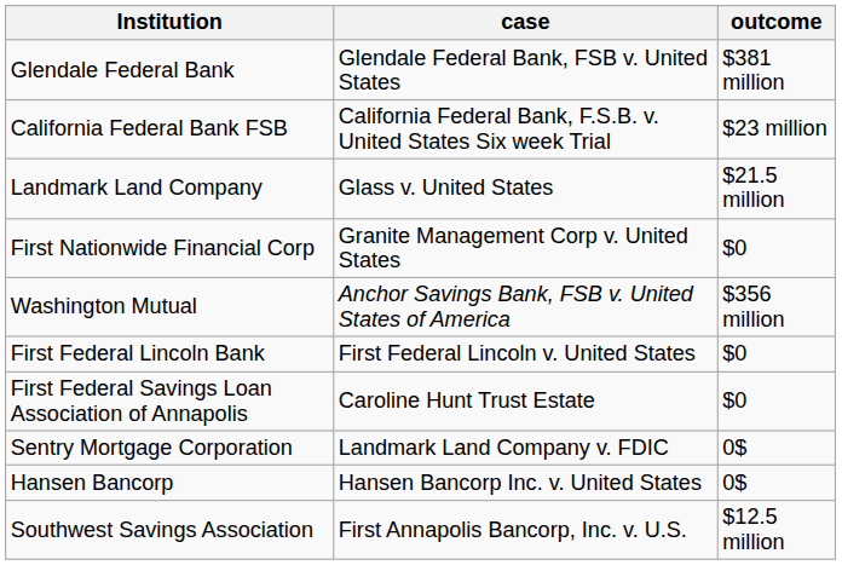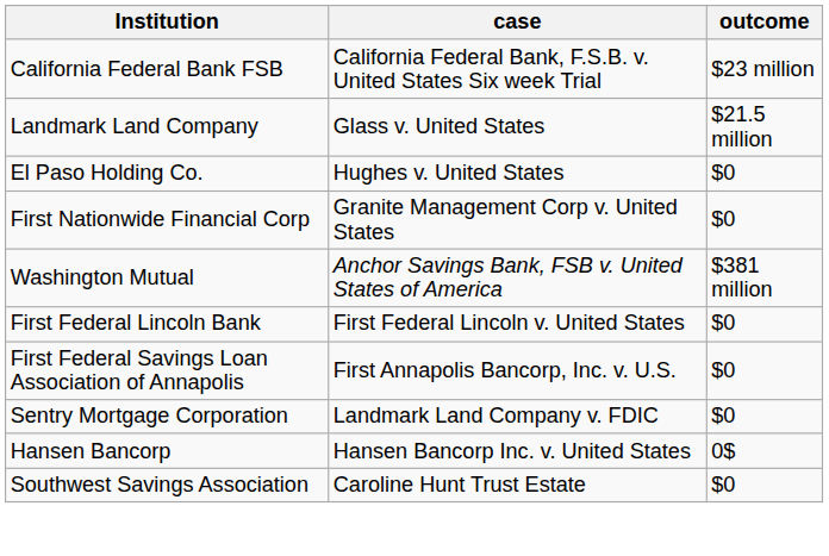- row: Glendale Federal Bank | Glendale Federal Bank, FSB v. United States | $381 million
+ row: El Paso Holding Co. | Hughes v. United States | $0
Washington Mutual | outcome: $356 million -> $381 million
First Federal Savings Loan Association of Annapolis | case: Caroline Hunt Trust Estate -> First Annapolis Bancorp, Inc. v. U.S.
Sentry Mortgage Corporation | outcome: 0$ -> $0
Southwest Savings Association | case: First Annapolis Bancorp, Inc. v. U.S. -> Caroline Hunt Trust Estate
Southwest Savings Association | outcome: $12.5 million -> $0
